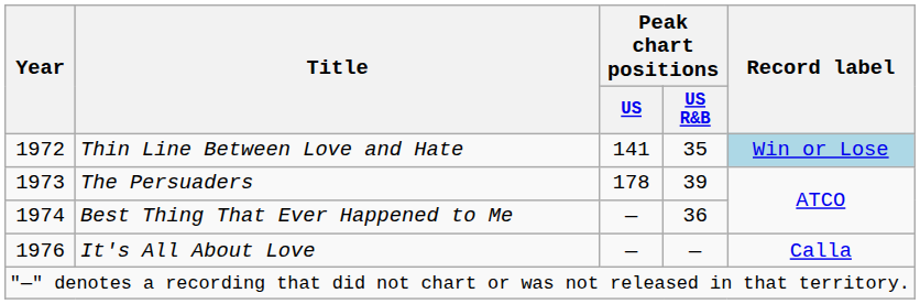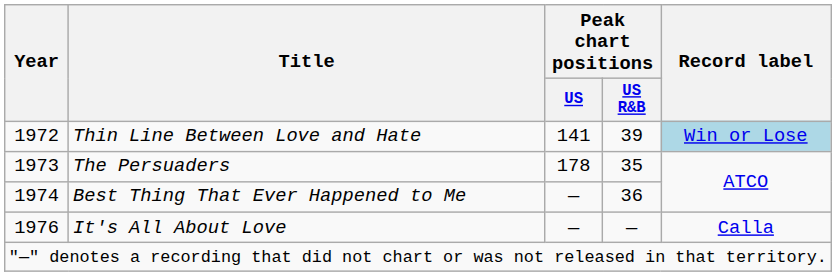Thin Line Between Love and Hate | Peak chart positions / US R&B: 35 -> 39
The Persuaders | Peak chart positions / US R&B: 39 -> 35
